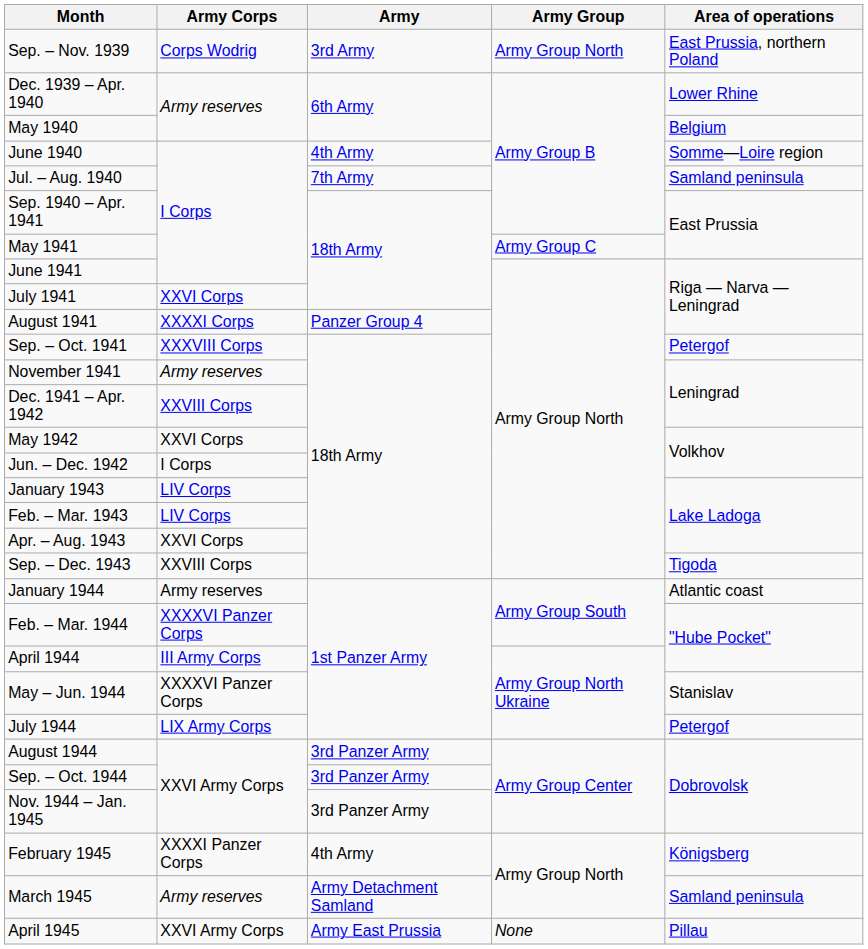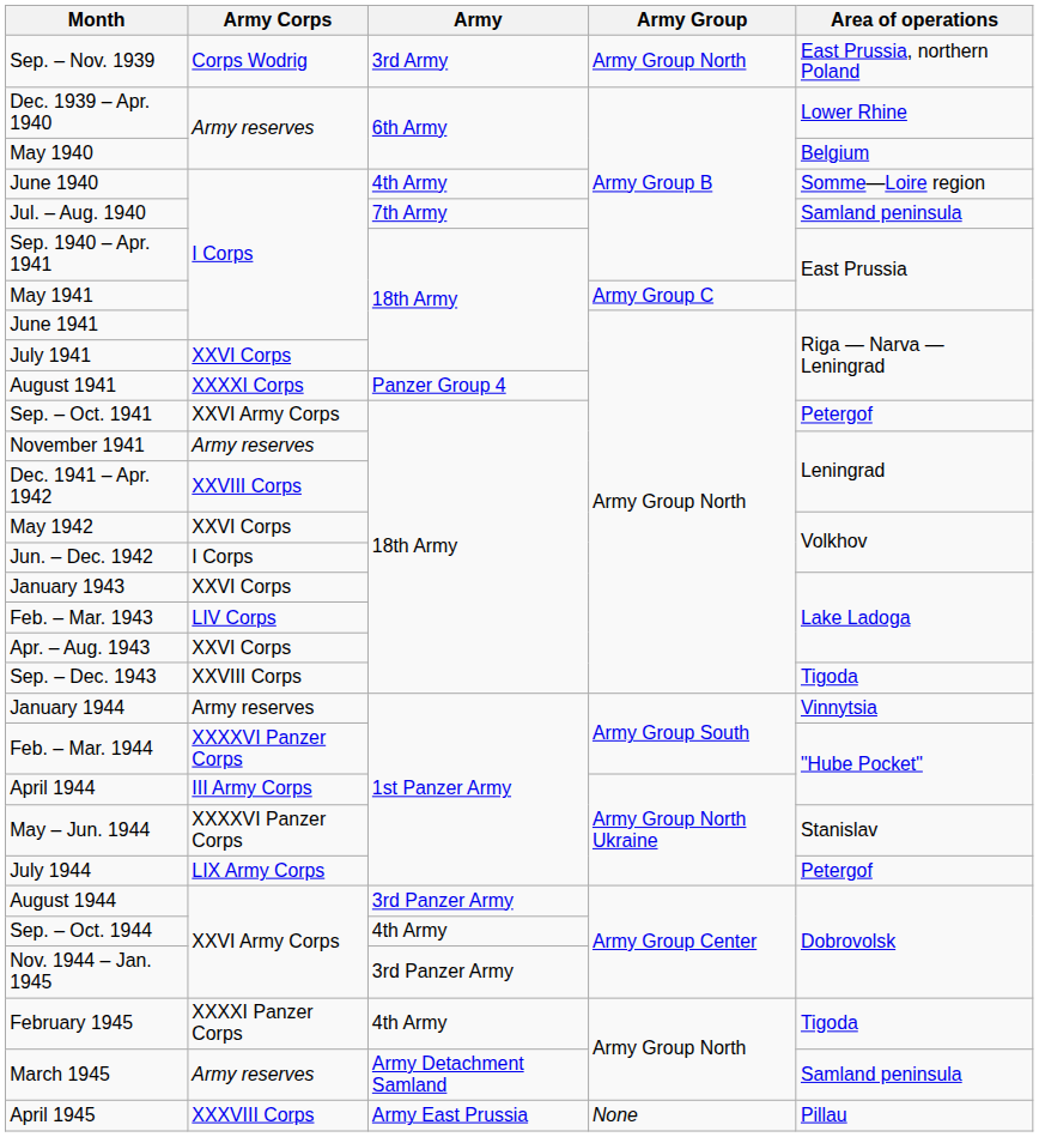Sep. – Oct. 1941 | Army Corps: XXXVIII Corps -> XXVI Army Corps
January 1943 | Army Corps: LIV Corps -> XXVI Corps
January 1944 | Area of operations: Atlantic coast -> Vinnytsia
Sep. – Oct. 1944 | Army: 3rd Panzer Army -> 4th Army
February 1945 | Area of operations: Königsberg -> Tigoda
April 1945 | Army Corps: XXVI Army Corps -> XXXVIII Corps
